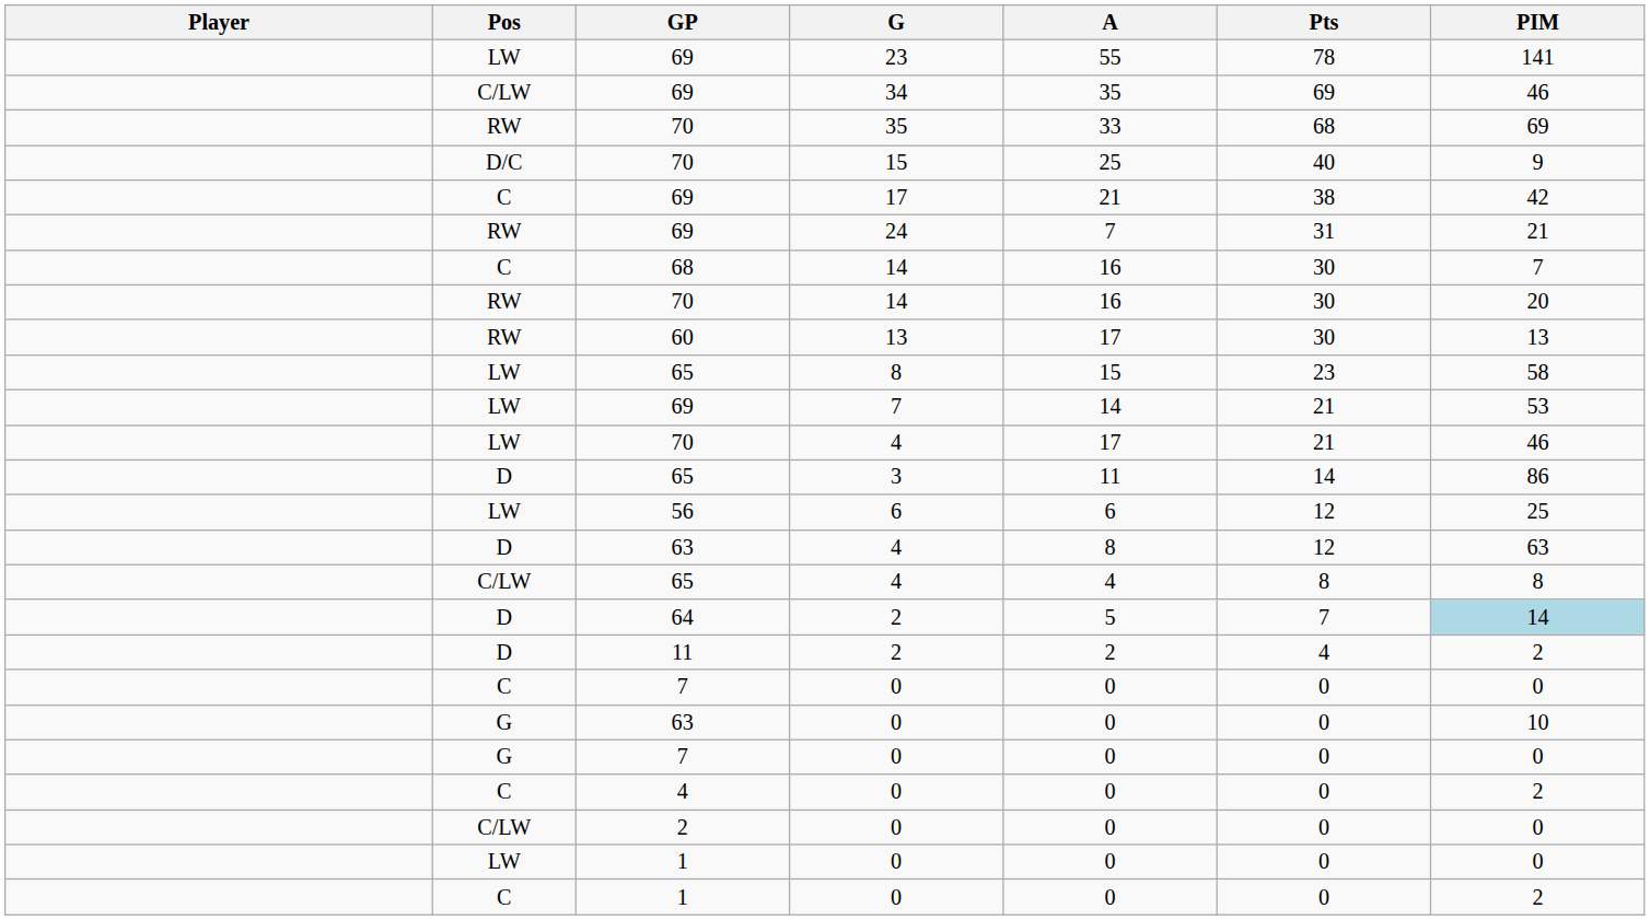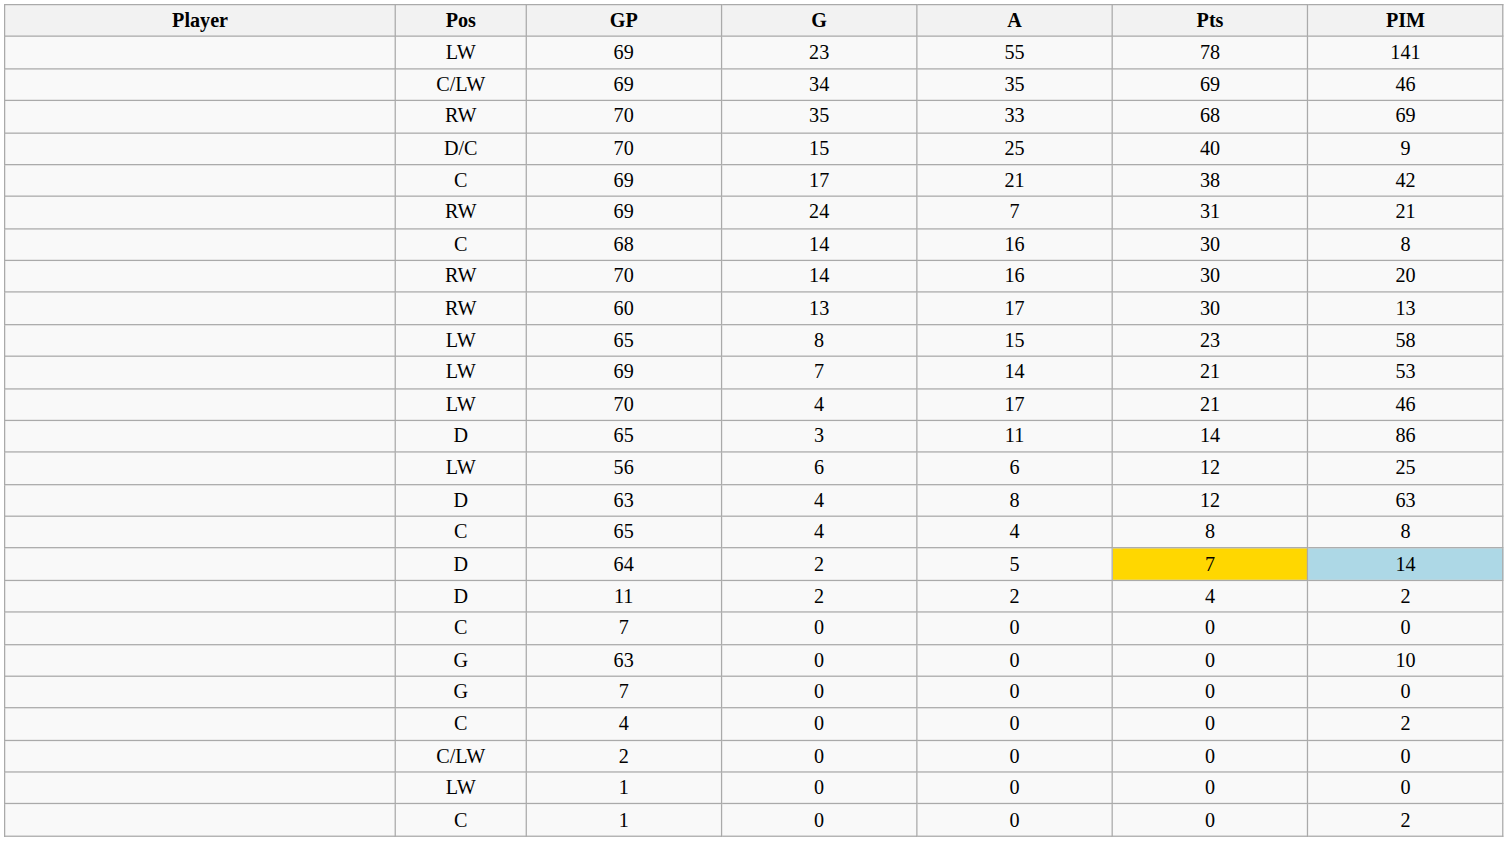68 / 14 | PIM: 7 -> 8
65 / 4 | Pos: C/LW -> C
64 / 2 | Pts: no background -> gold background
